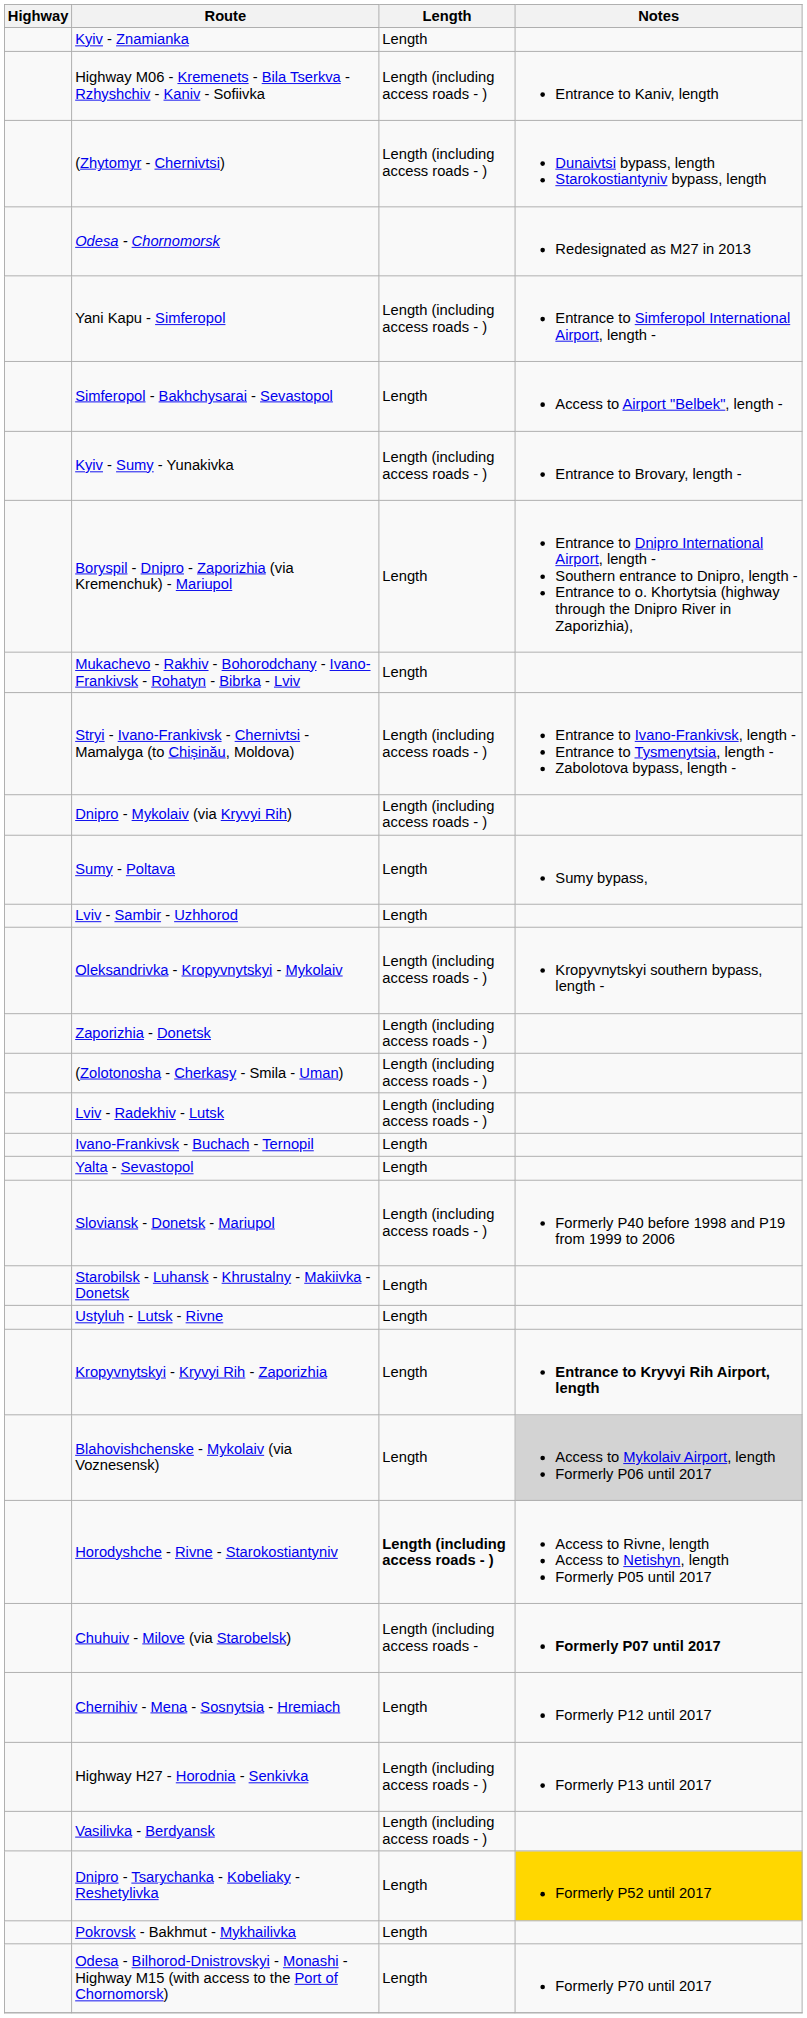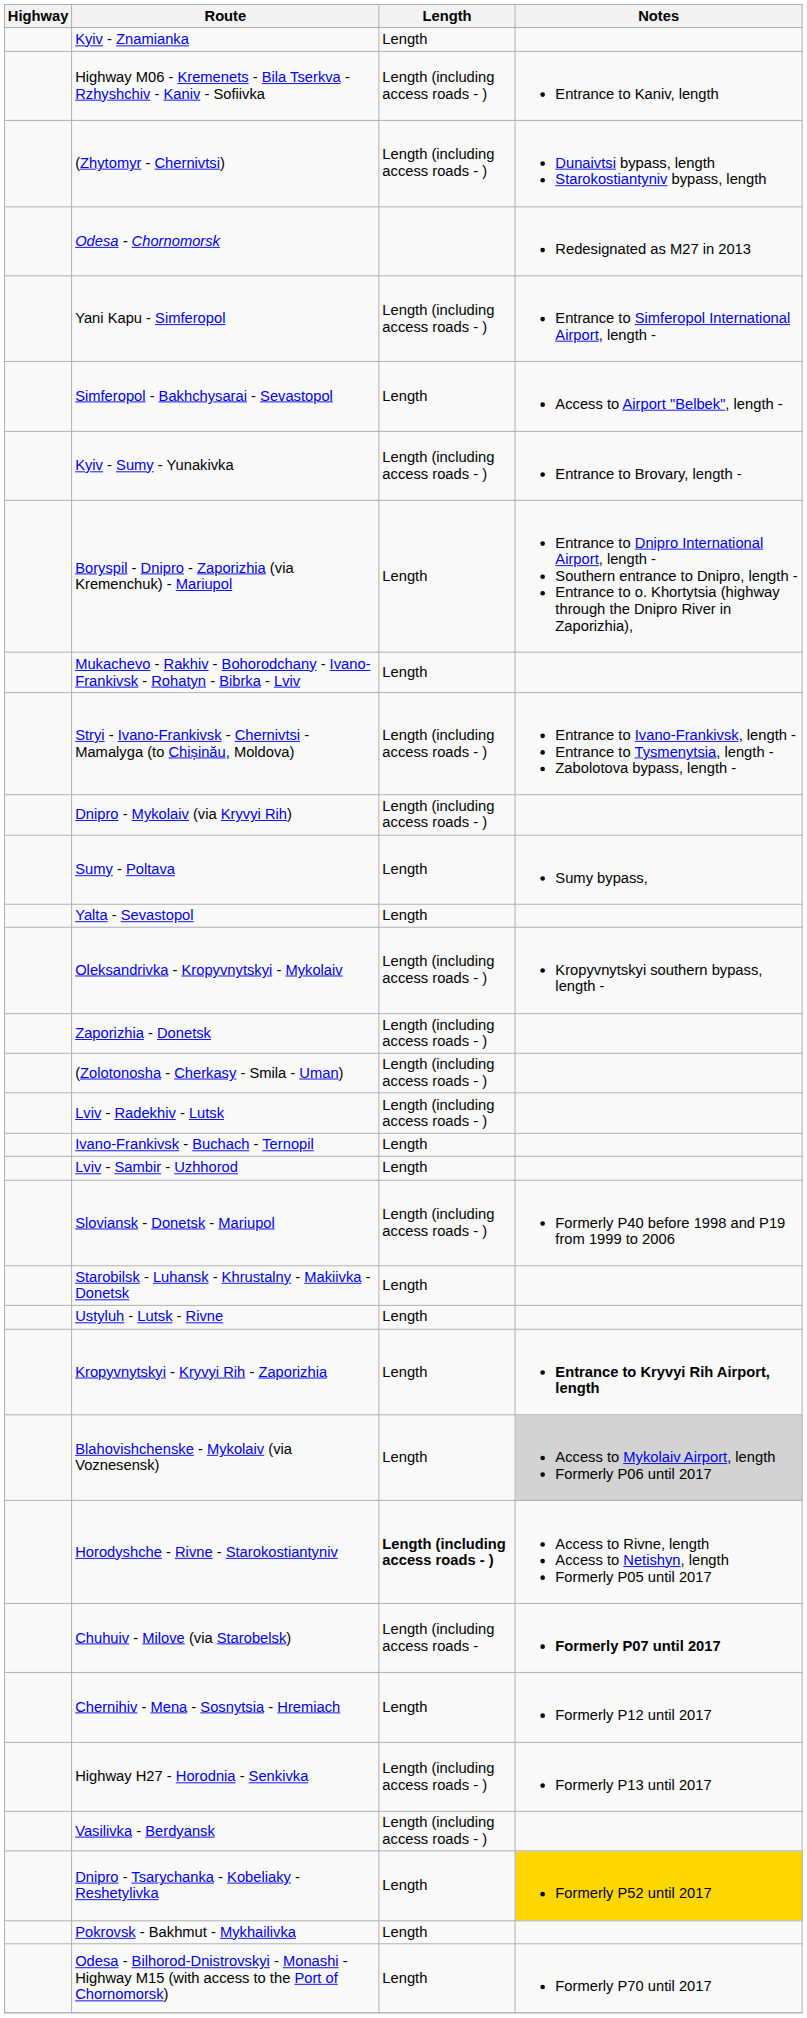rows swapped: Lviv - Sambir - Uzhhorod <-> Yalta - Sevastopol
